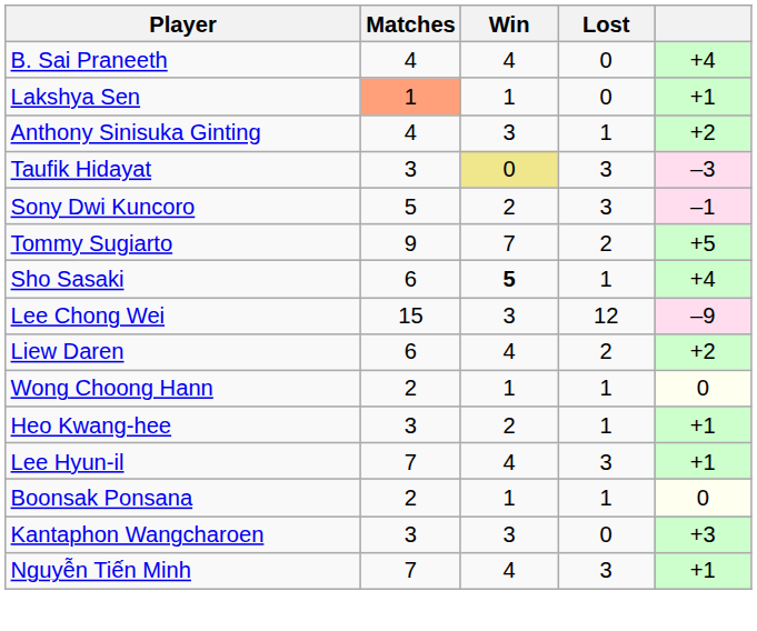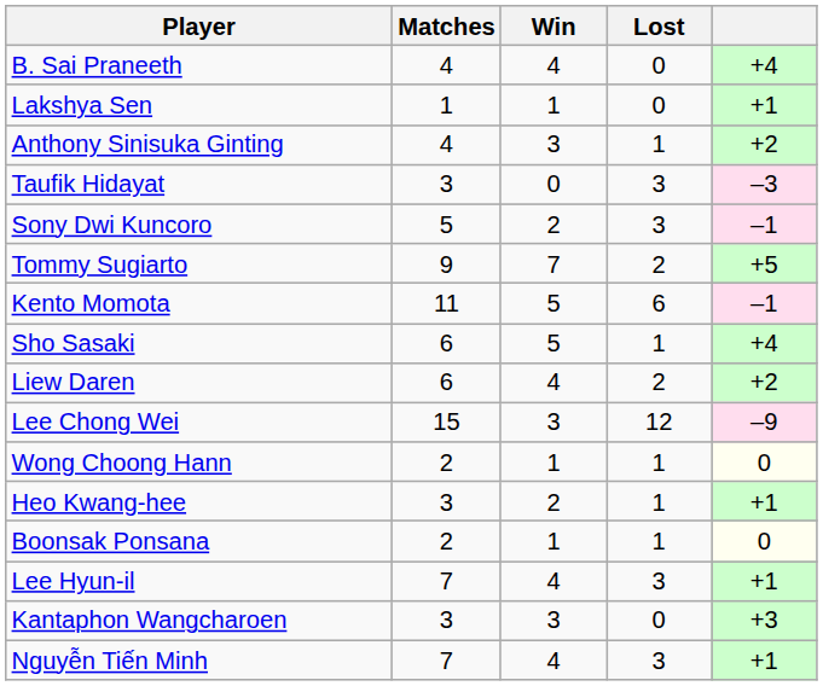Lakshya Sen | Matches: lightsalmon background -> no background
Taufik Hidayat | Win: khaki background -> no background
+ row: Kento Momota | 11 | 5 | 6 | –1
Sho Sasaki | Win: bold -> normal
rows swapped: Lee Chong Wei <-> Liew Daren
rows swapped: Lee Hyun-il <-> Boonsak Ponsana
